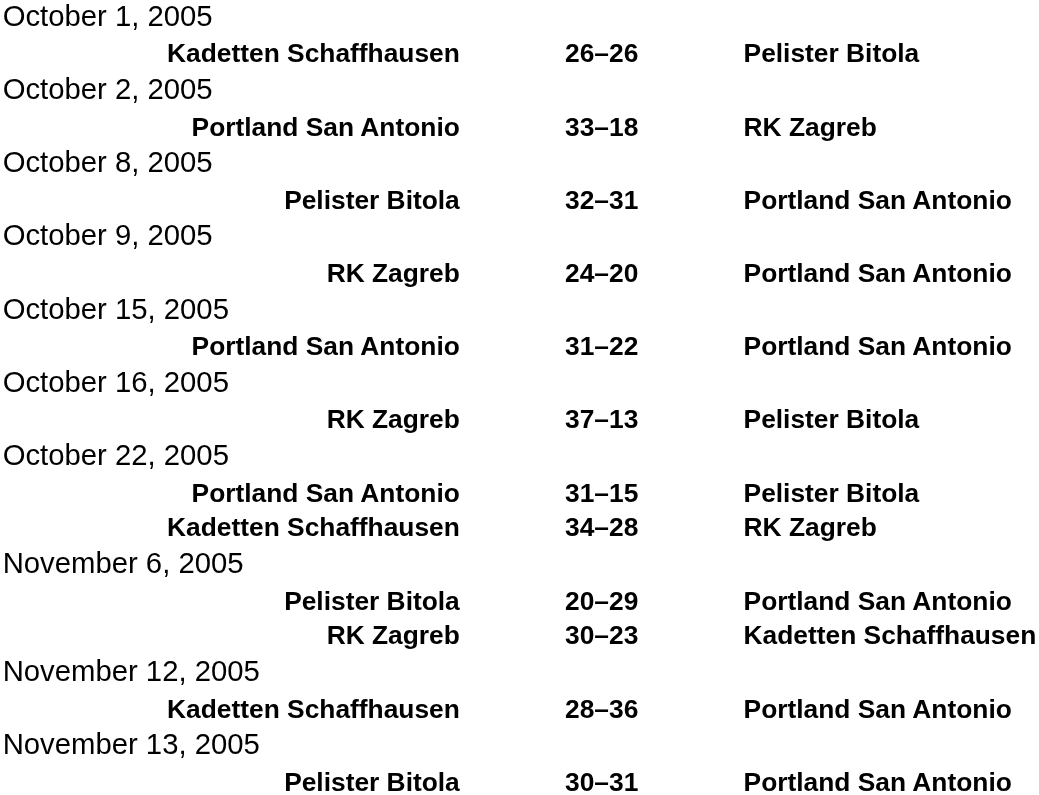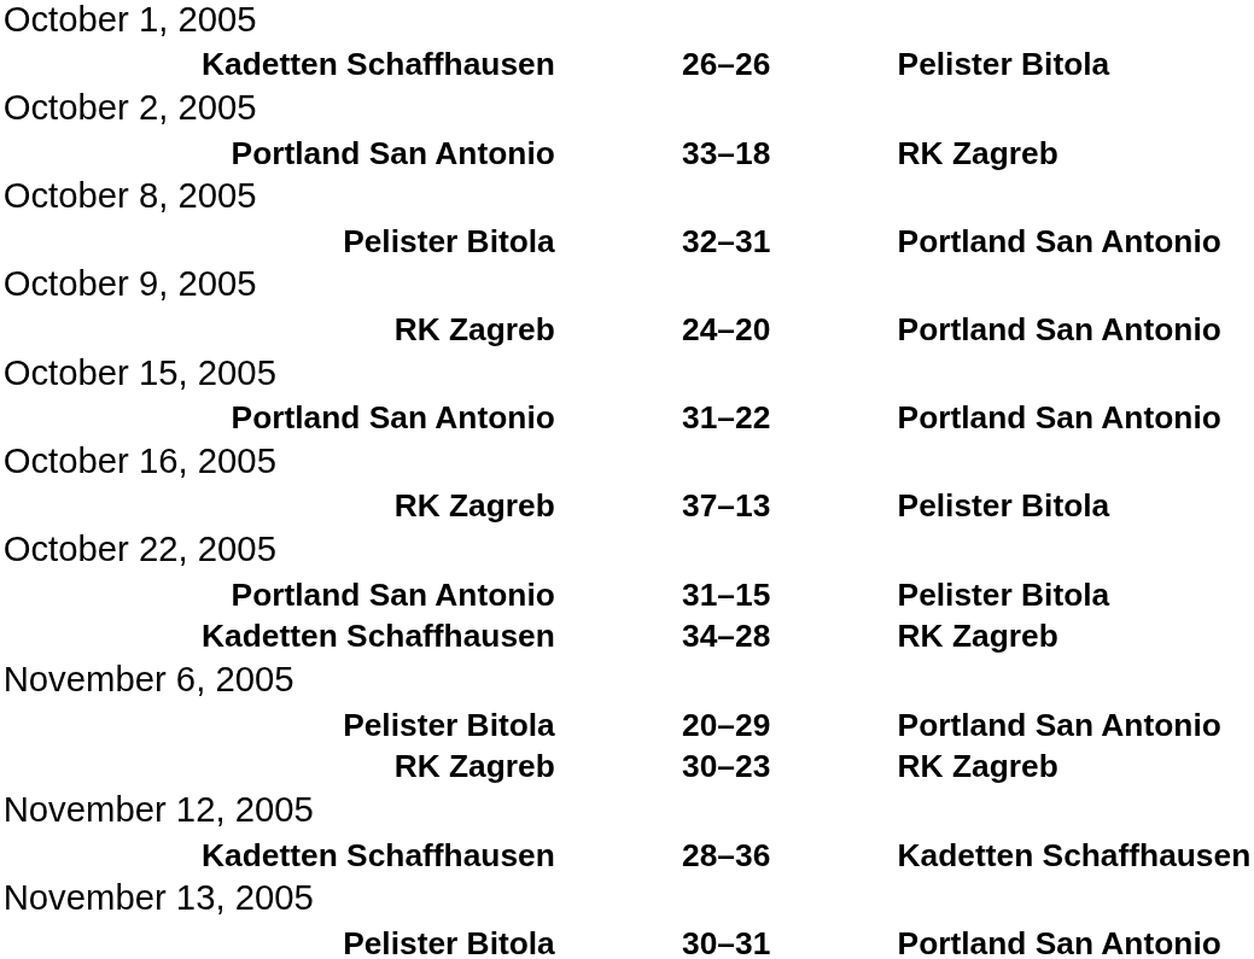RK Zagreb / 30–23 | column 3: Kadetten Schaffhausen -> RK Zagreb
Kadetten Schaffhausen / 28–36 | column 3: Portland San Antonio -> Kadetten Schaffhausen
